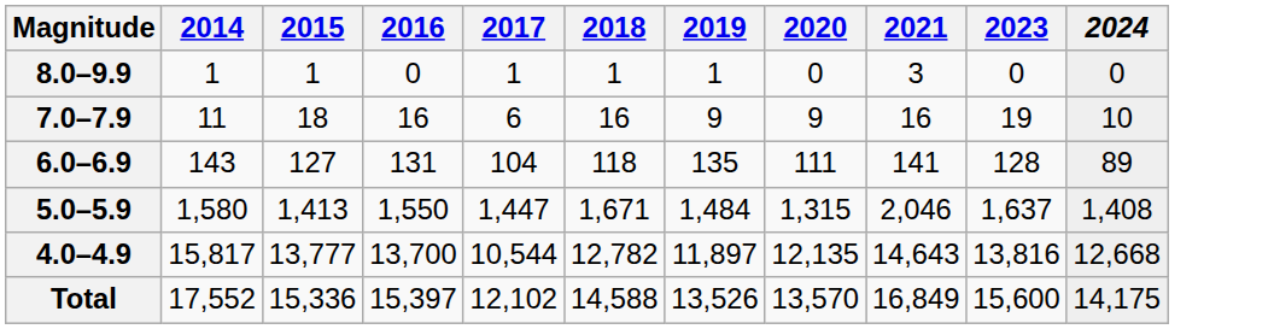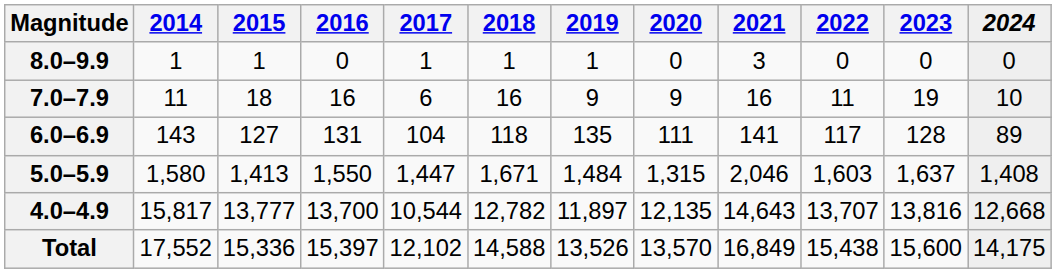+ column: 2022 | 0 | 11 | 117 | 1,603 | 13,707 | 15,438
